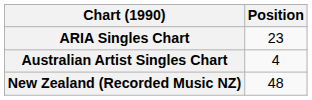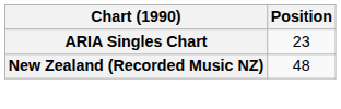- row: Australian Artist Singles Chart | 4
